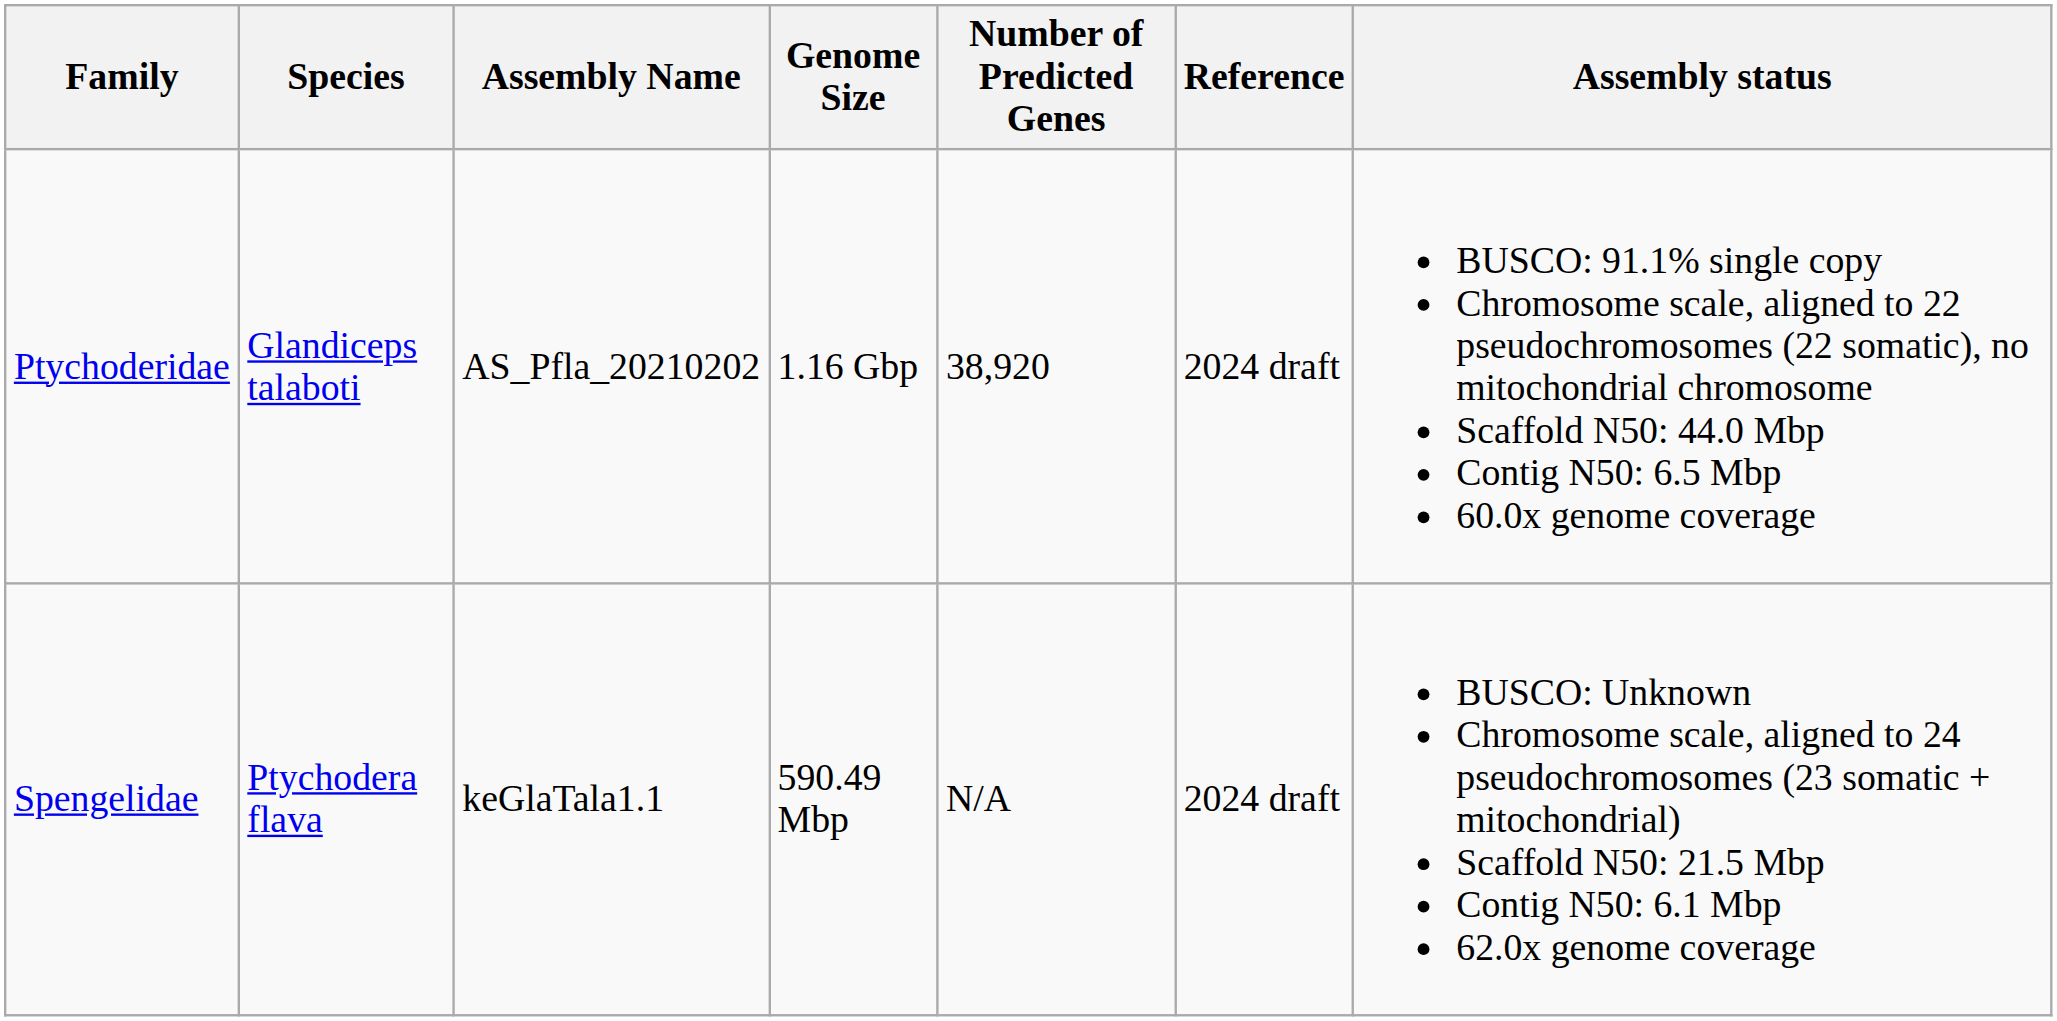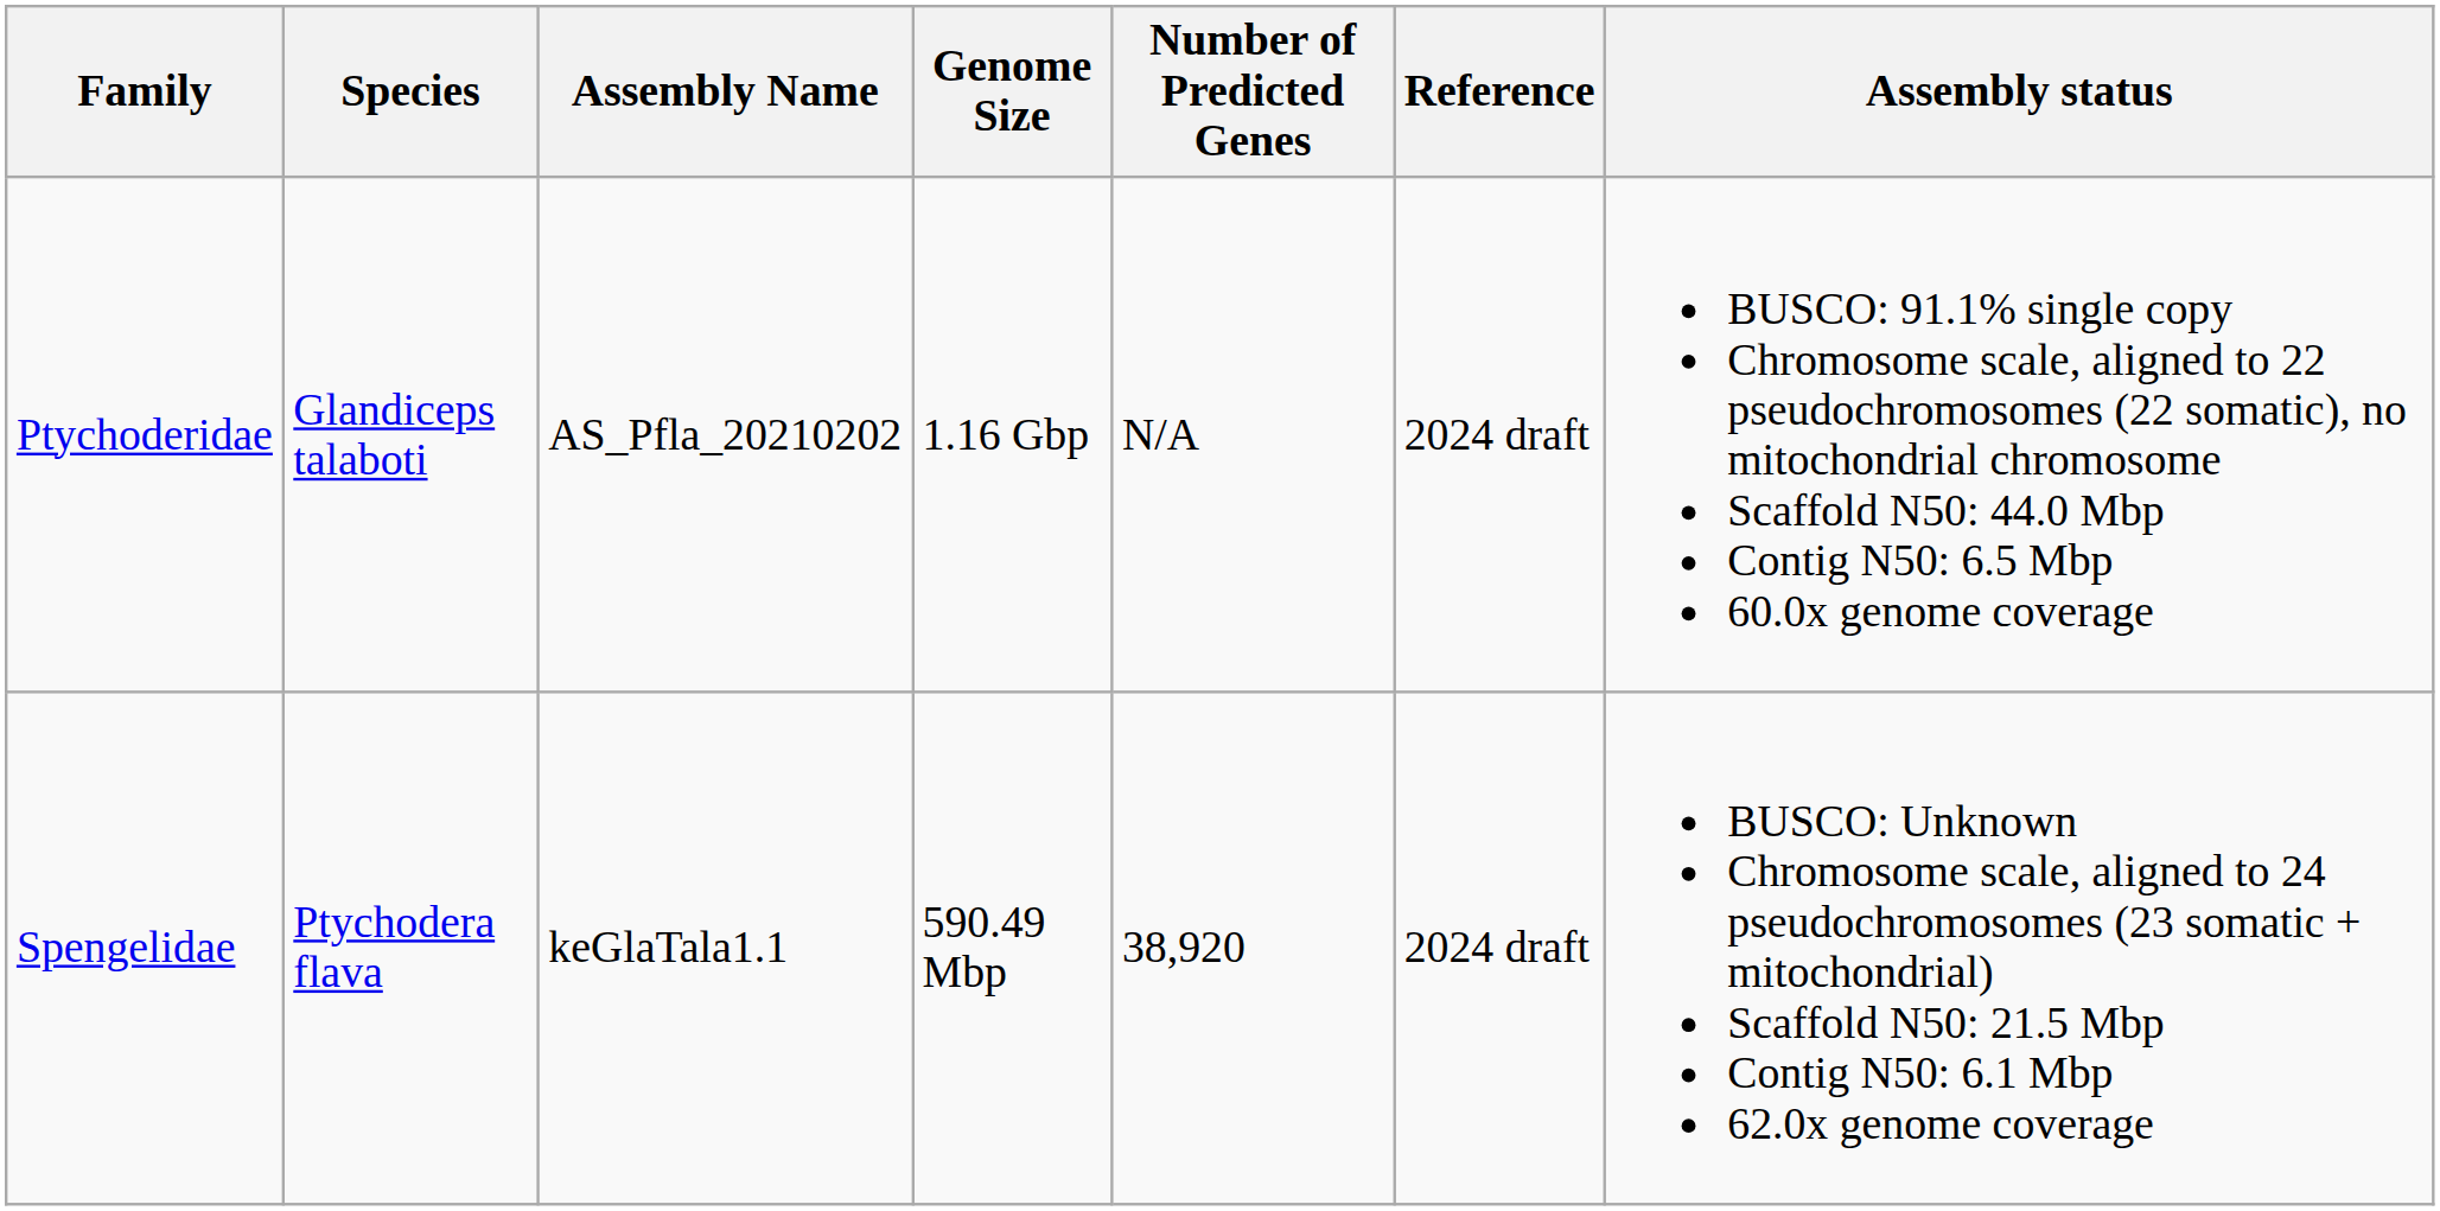Ptychoderidae | Number of Predicted Genes: 38,920 -> N/A
Spengelidae | Number of Predicted Genes: N/A -> 38,920
